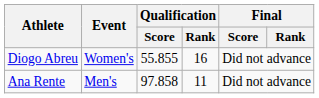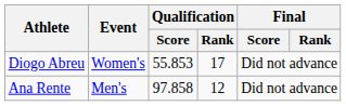Diogo Abreu | Qualification / Score: 55.855 -> 55.853
Diogo Abreu | Qualification / Rank: 16 -> 17
Ana Rente | Qualification / Rank: 11 -> 12
